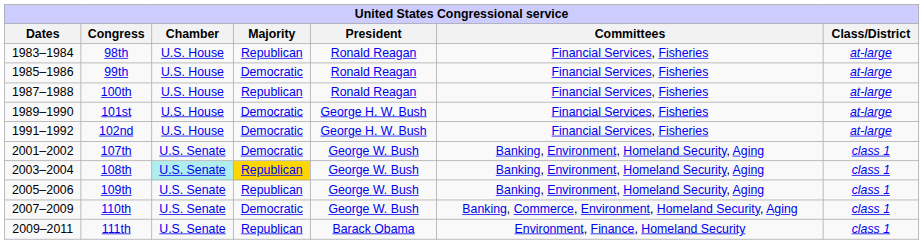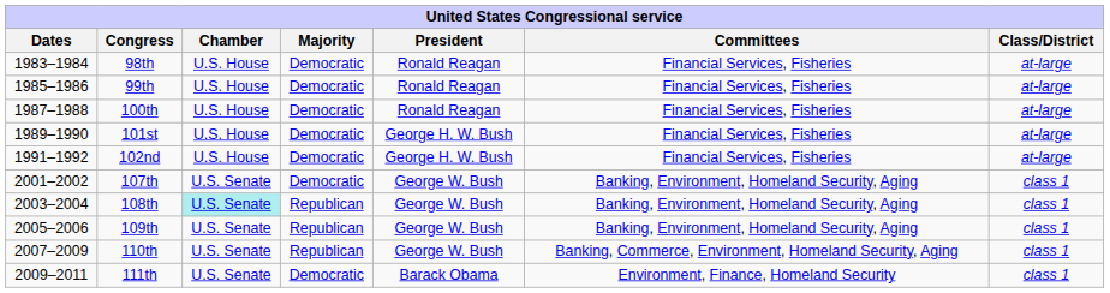98th | Majority: Republican -> Democratic
100th | Majority: Republican -> Democratic
108th | Majority: gold background -> no background
110th | Majority: Democratic -> Republican
111th | Majority: Republican -> Democratic
